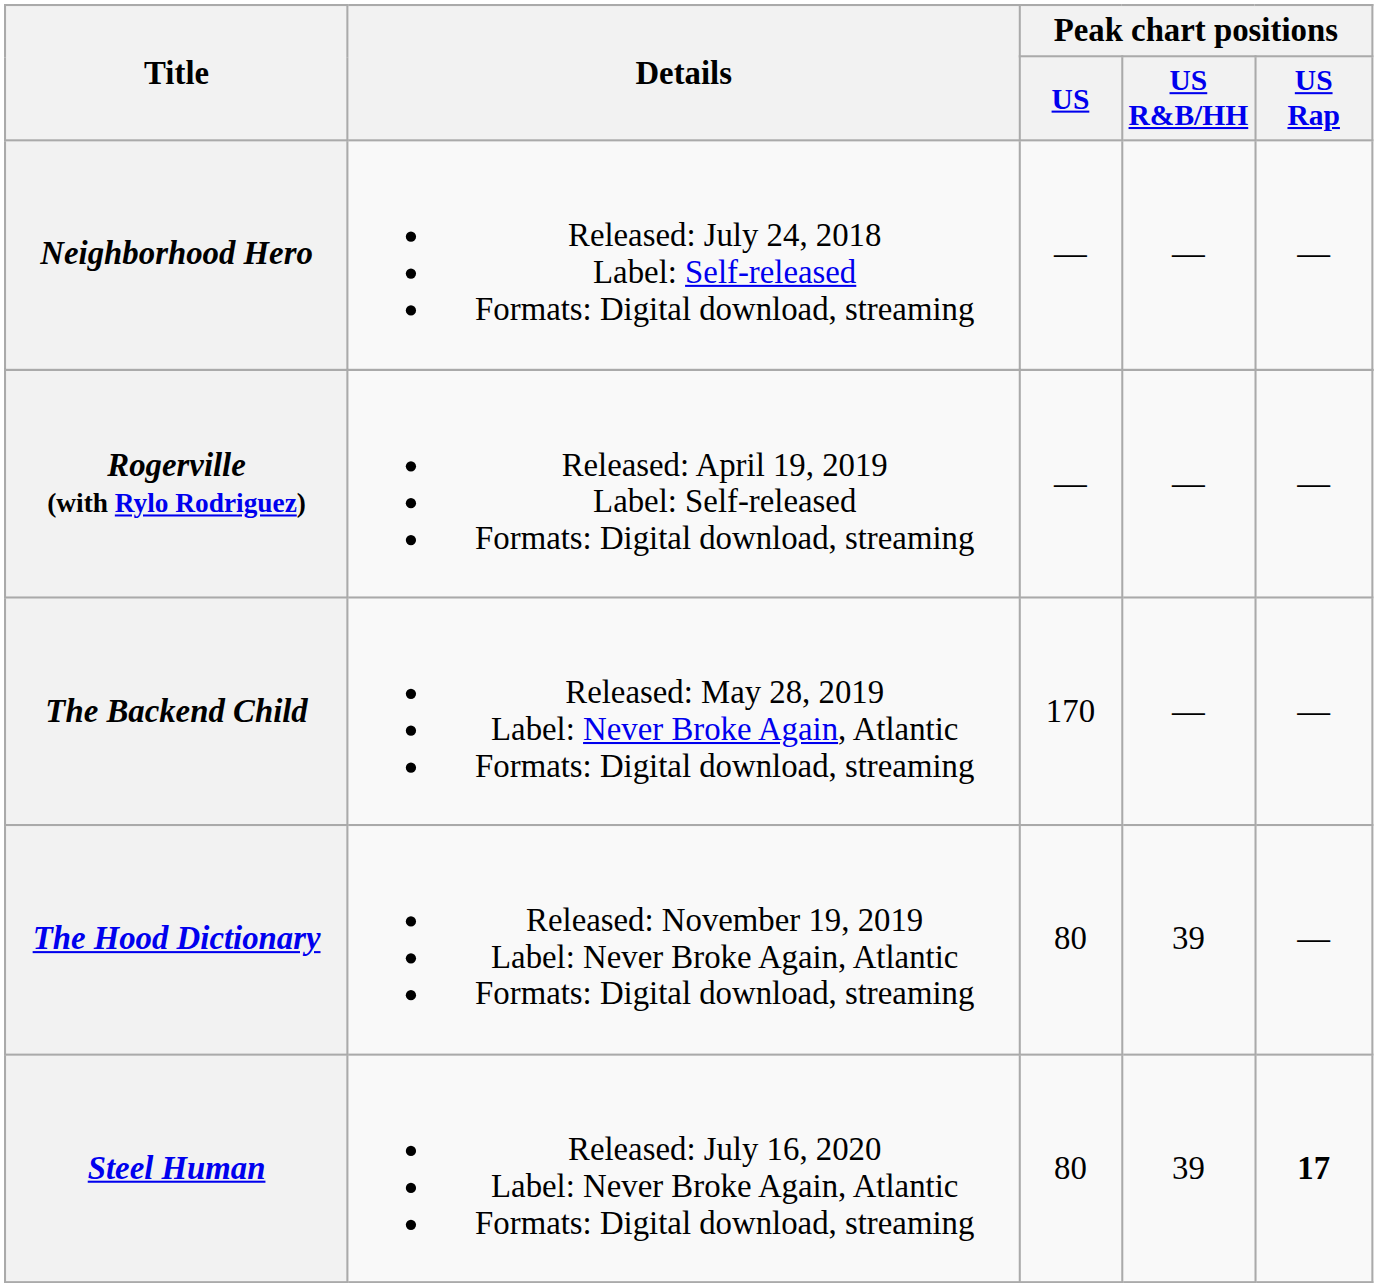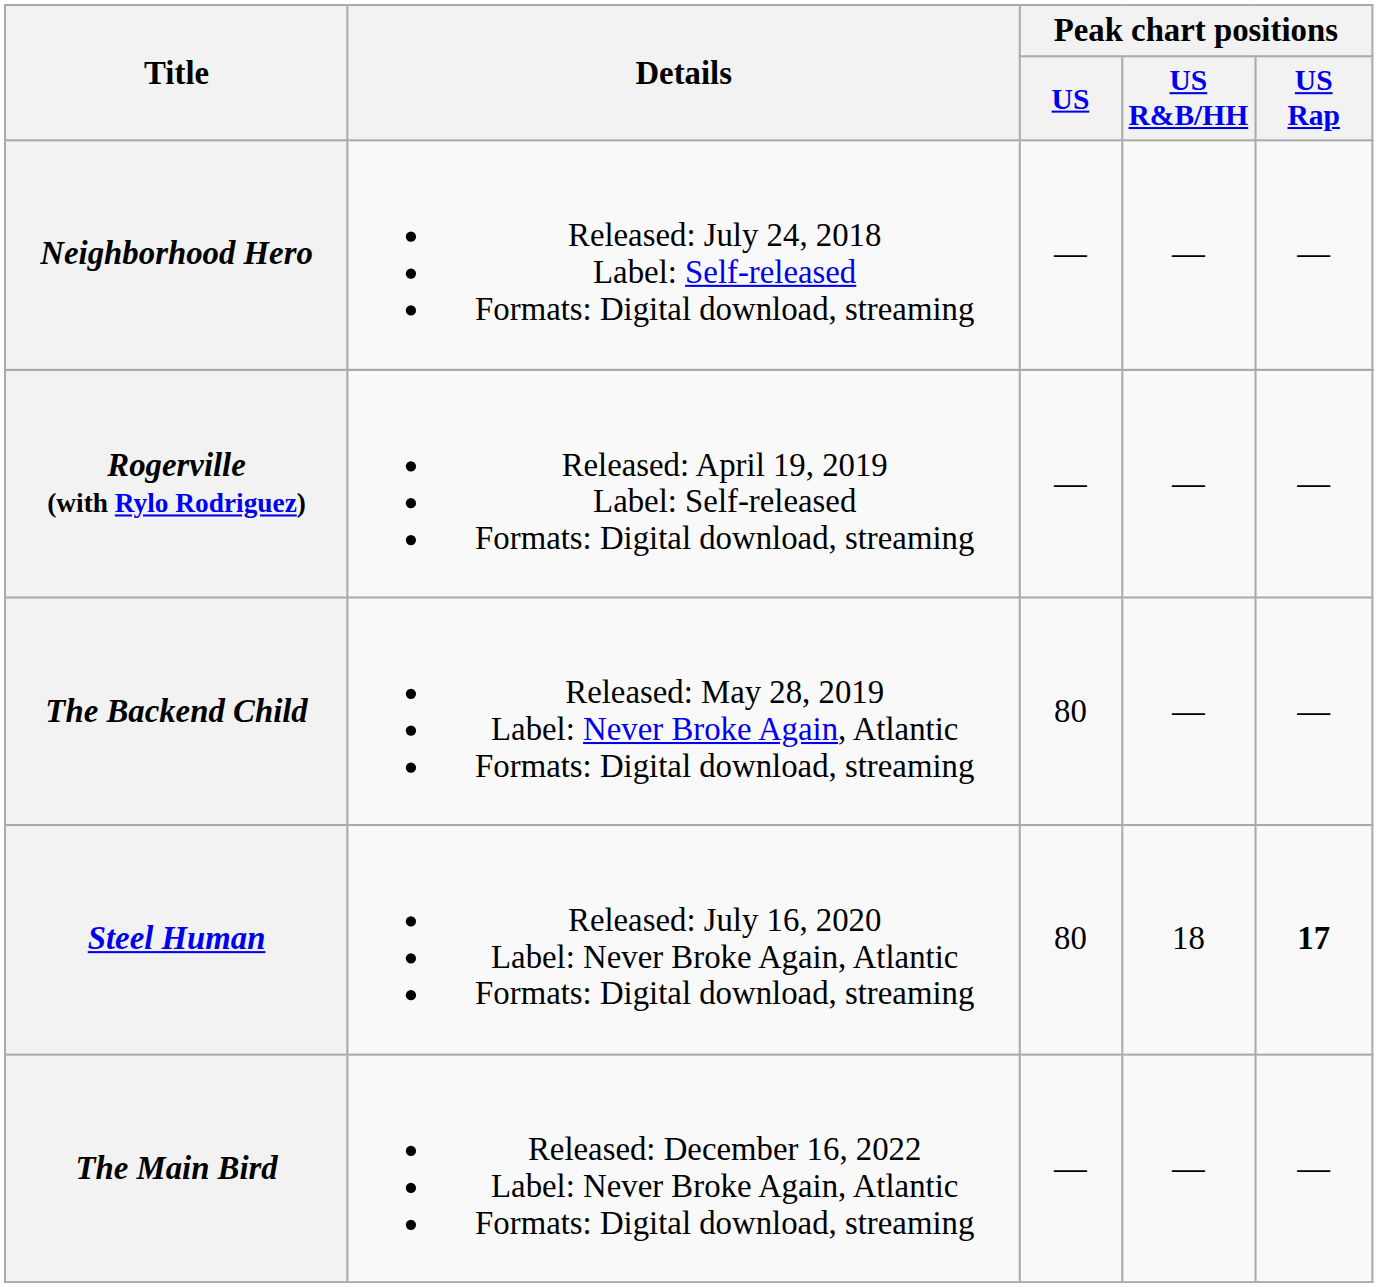The Backend Child | Peak chart positions / US: 170 -> 80
- row: The Hood Dictionary | Released: November 19, 2019 Label: Never Broke Again, Atlantic Formats: Digital download, streaming | 80 | 39 | —
Steel Human | Peak chart positions / US R&B/HH: 39 -> 18
+ row: The Main Bird | Released: December 16, 2022 Label: Never Broke Again, Atlantic Formats: Digital download, streaming | — | — | —
